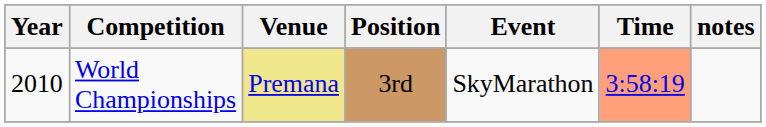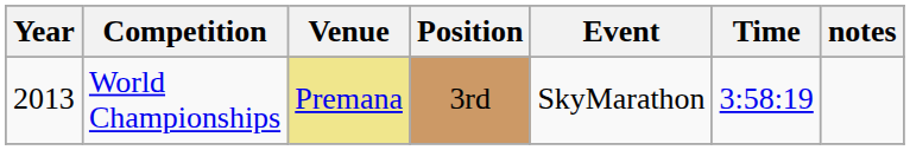World Championships | Year: 2010 -> 2013
World Championships | Time: lightsalmon background -> no background
